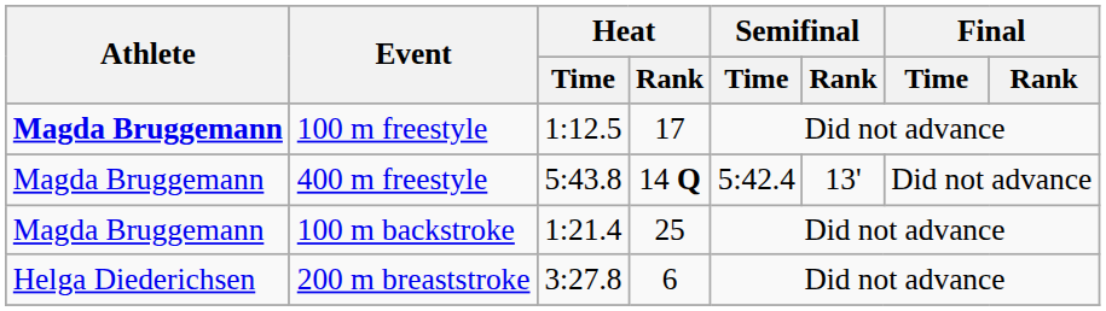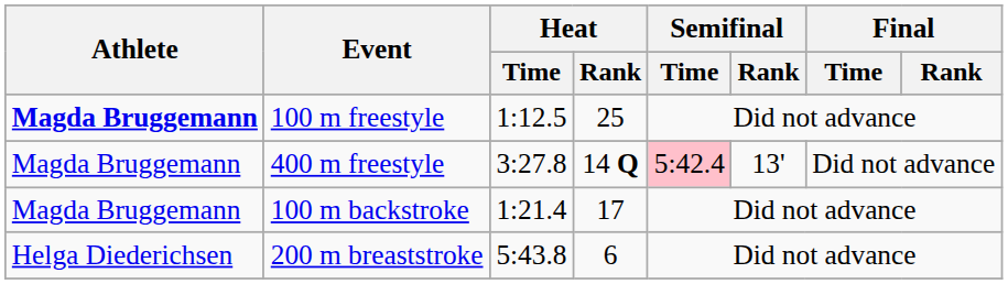100 m freestyle | Heat / Rank: 17 -> 25
400 m freestyle | Heat / Time: 5:43.8 -> 3:27.8
400 m freestyle | Semifinal / Time: no background -> pink background
100 m backstroke | Heat / Rank: 25 -> 17
200 m breaststroke | Heat / Time: 3:27.8 -> 5:43.8
